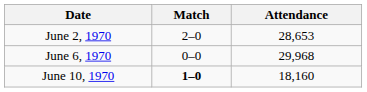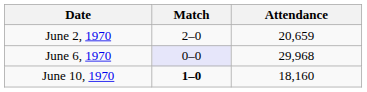June 2, 1970 | Attendance: 28,653 -> 20,659
June 6, 1970 | Match: no background -> lavender background
